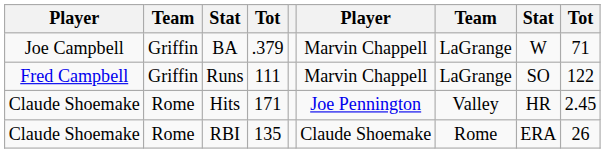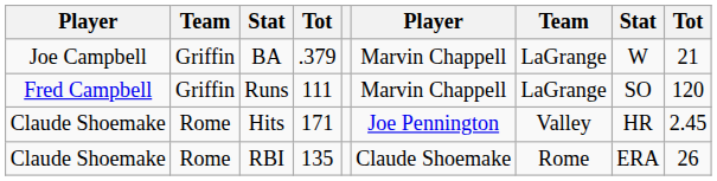BA | column 9: 71 -> 21
Runs | column 9: 122 -> 120
